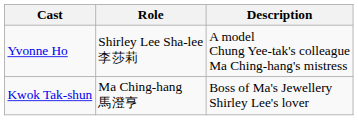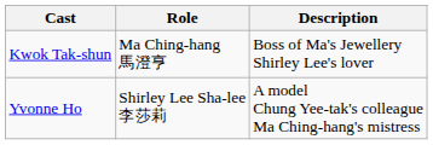rows swapped: Kwok Tak-shun <-> Yvonne Ho
